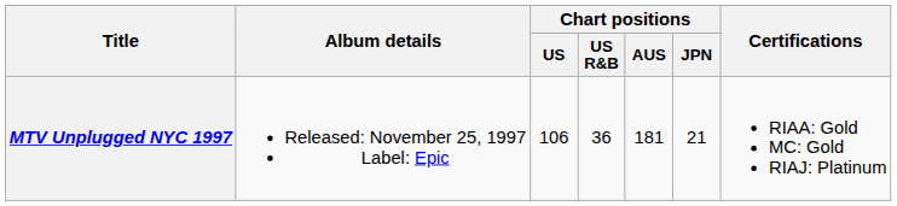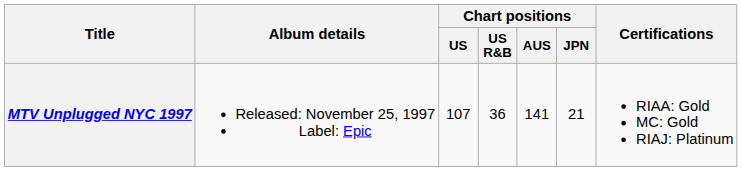MTV Unplugged NYC 1997 | Chart positions / US: 106 -> 107
MTV Unplugged NYC 1997 | Chart positions / AUS: 181 -> 141
